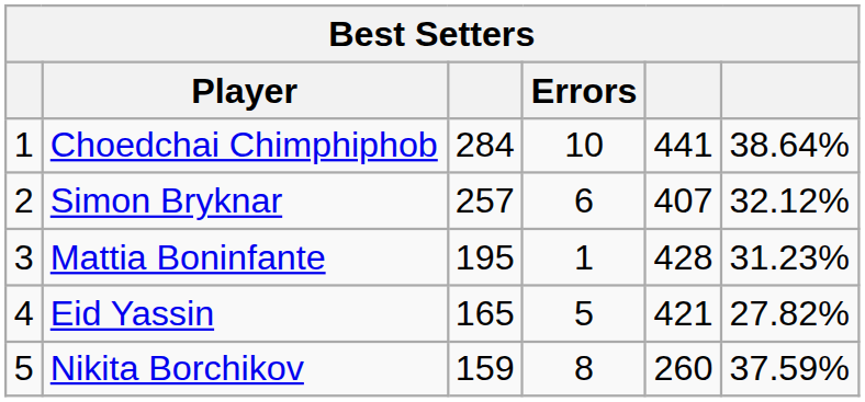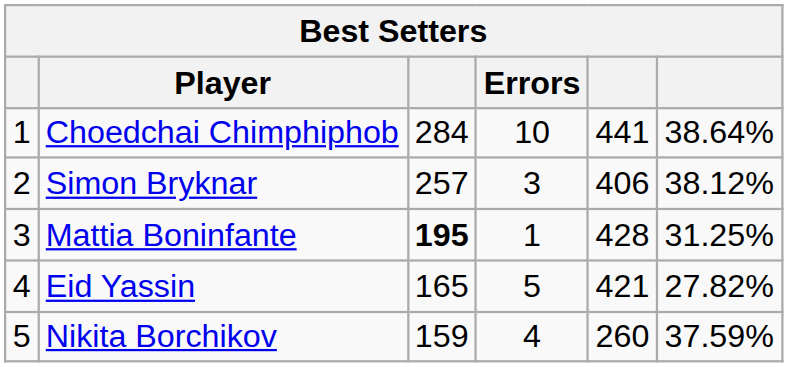Simon Bryknar | Errors: 6 -> 3
Simon Bryknar | column 5: 407 -> 406
Simon Bryknar | column 6: 32.12% -> 38.12%
Mattia Boninfante | column 3: normal -> bold
Mattia Boninfante | column 6: 31.23% -> 31.25%
Nikita Borchikov | Errors: 8 -> 4
